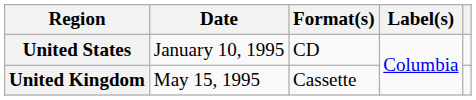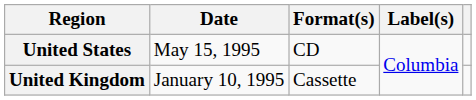United States | Date: January 10, 1995 -> May 15, 1995
United Kingdom | Date: May 15, 1995 -> January 10, 1995
